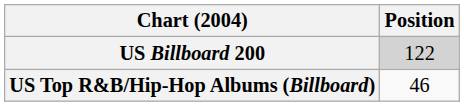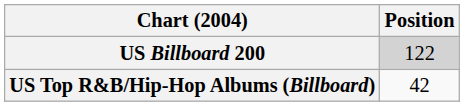US Top R&B/Hip-Hop Albums (Billboard) | Position: 46 -> 42
